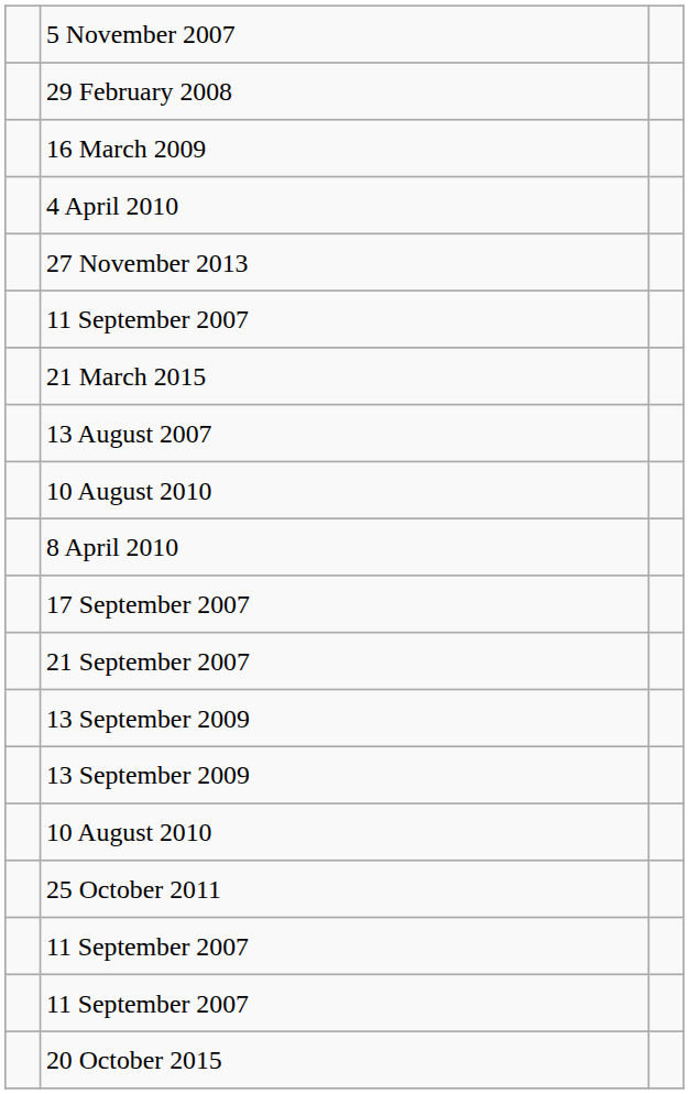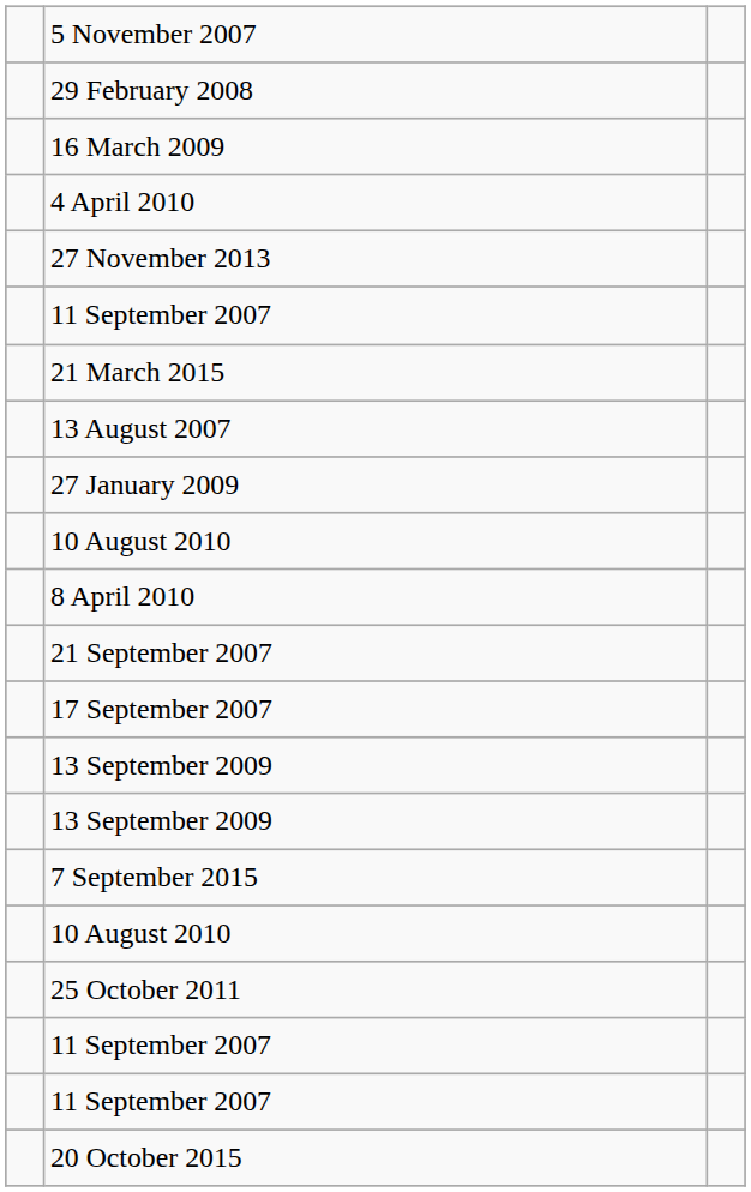+ row: 27 January 2009
rows swapped: 21 September 2007 <-> 17 September 2007
+ row: 7 September 2015
